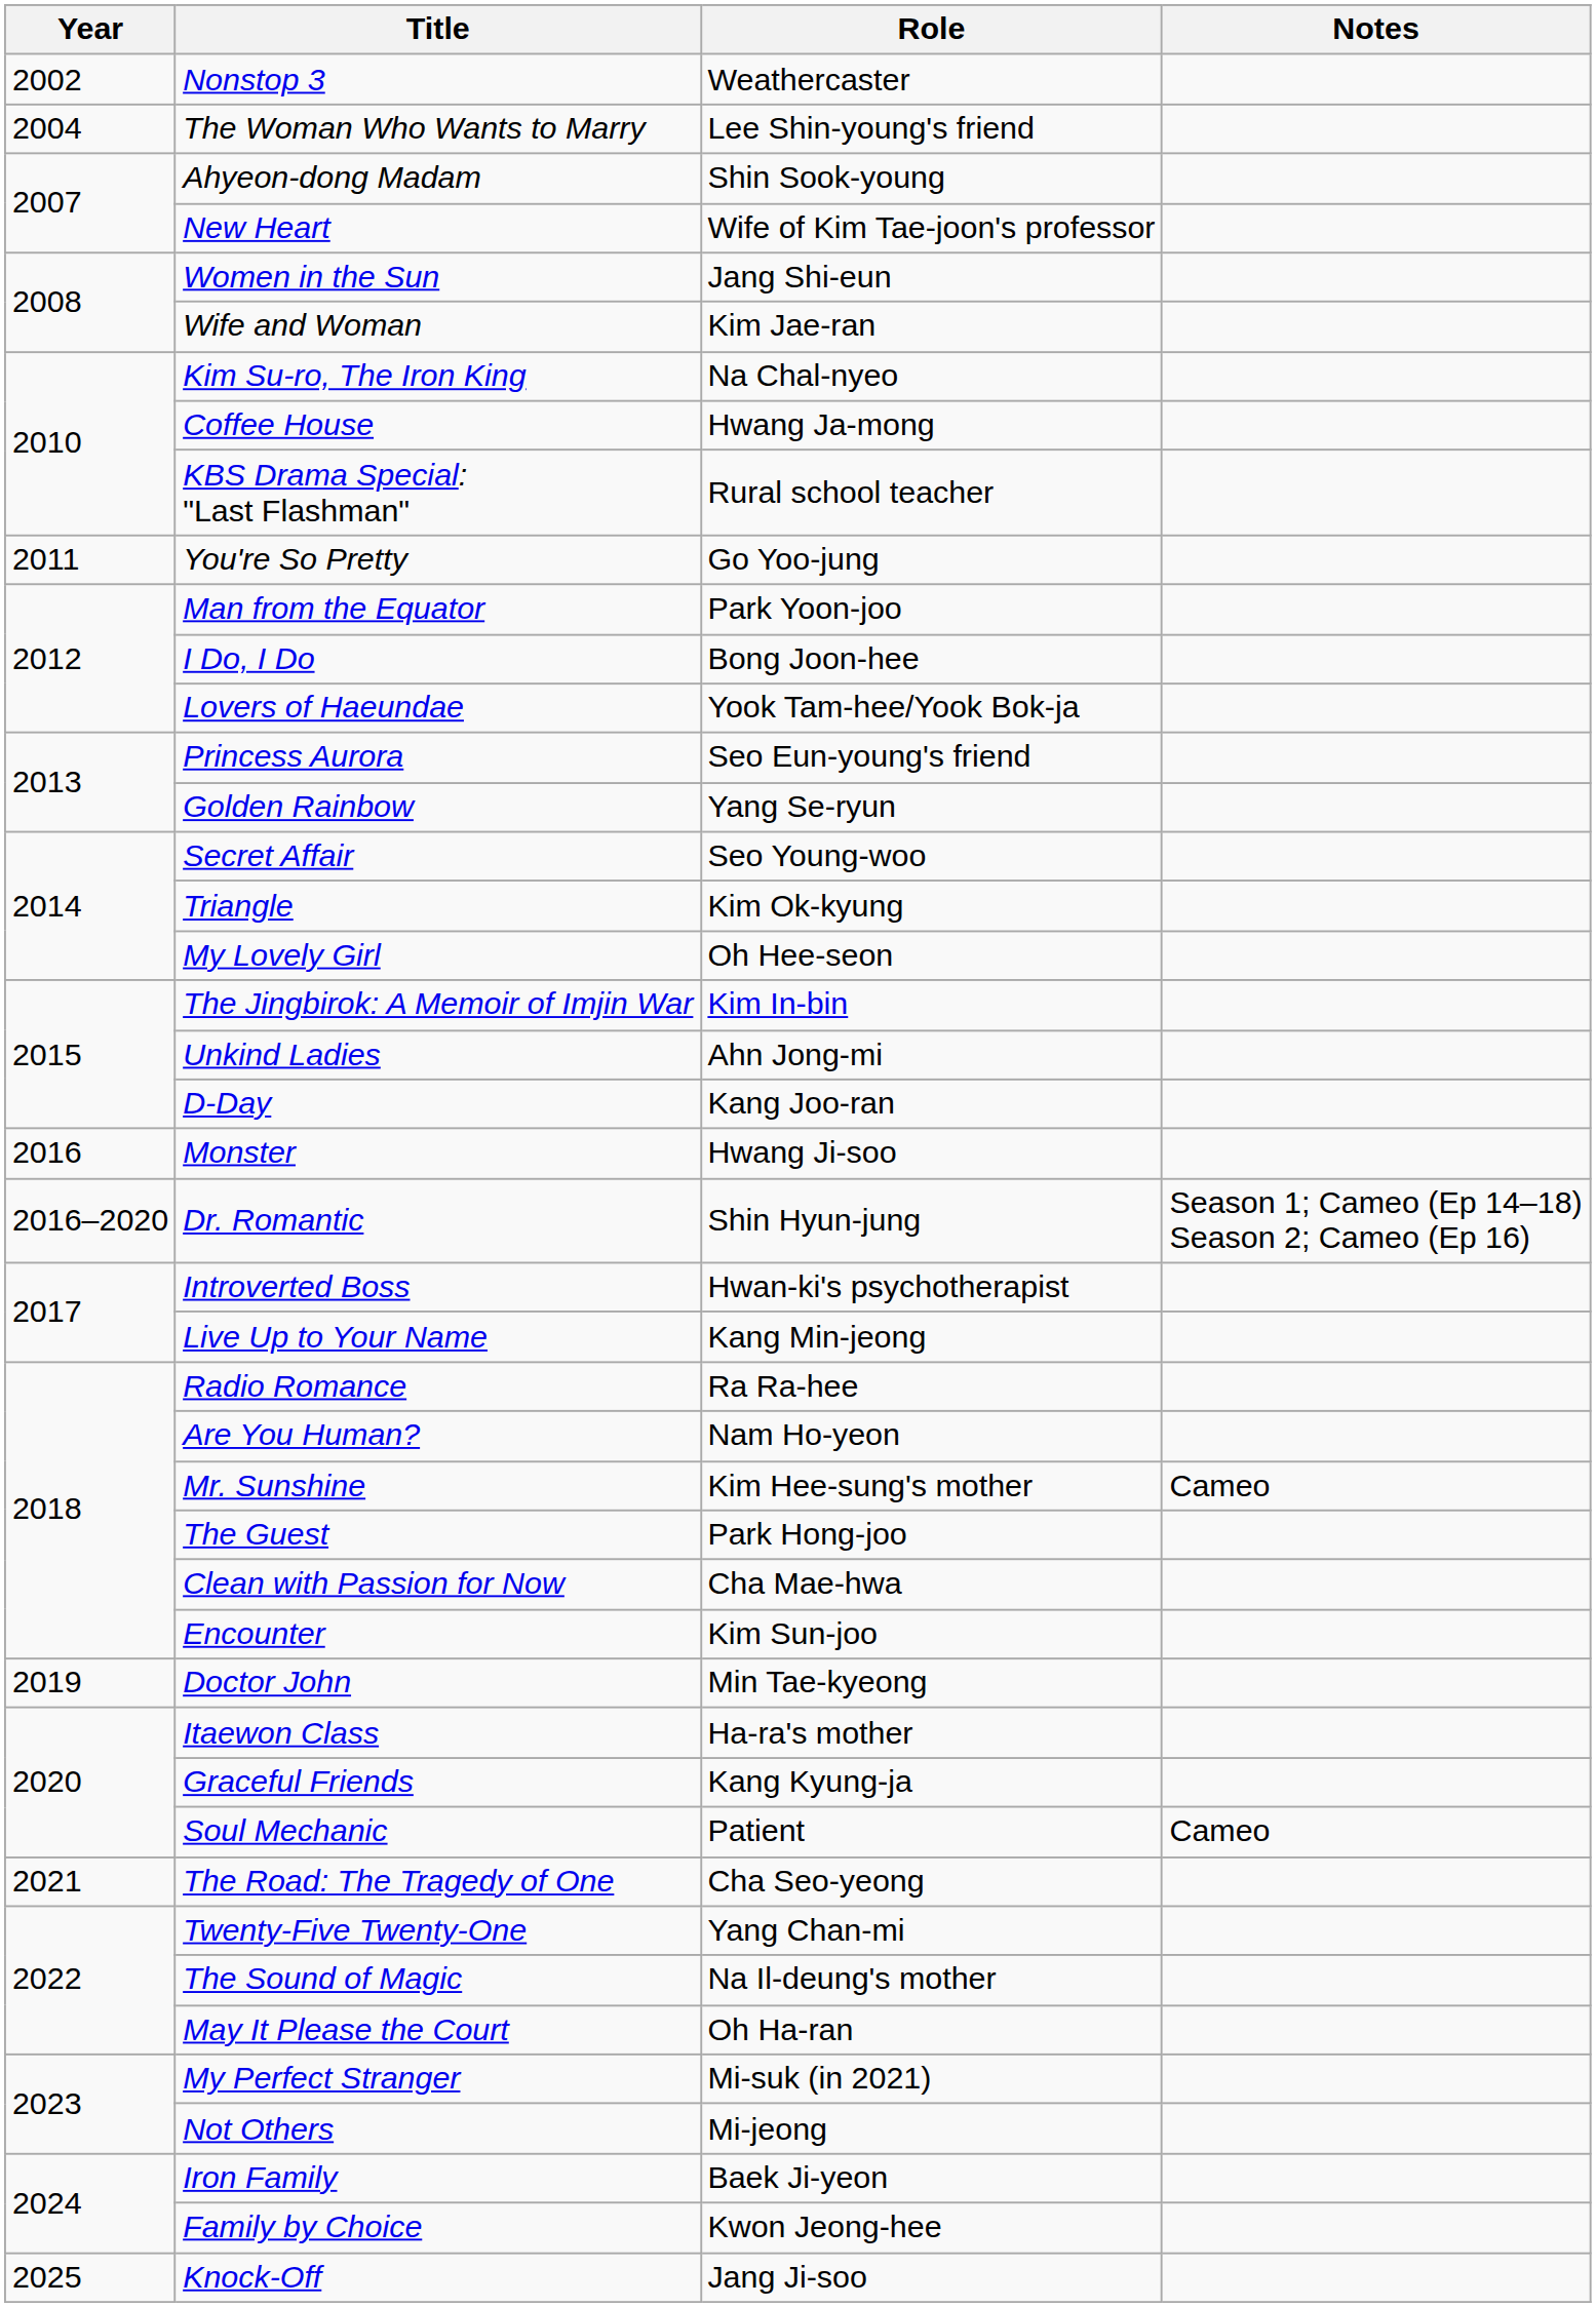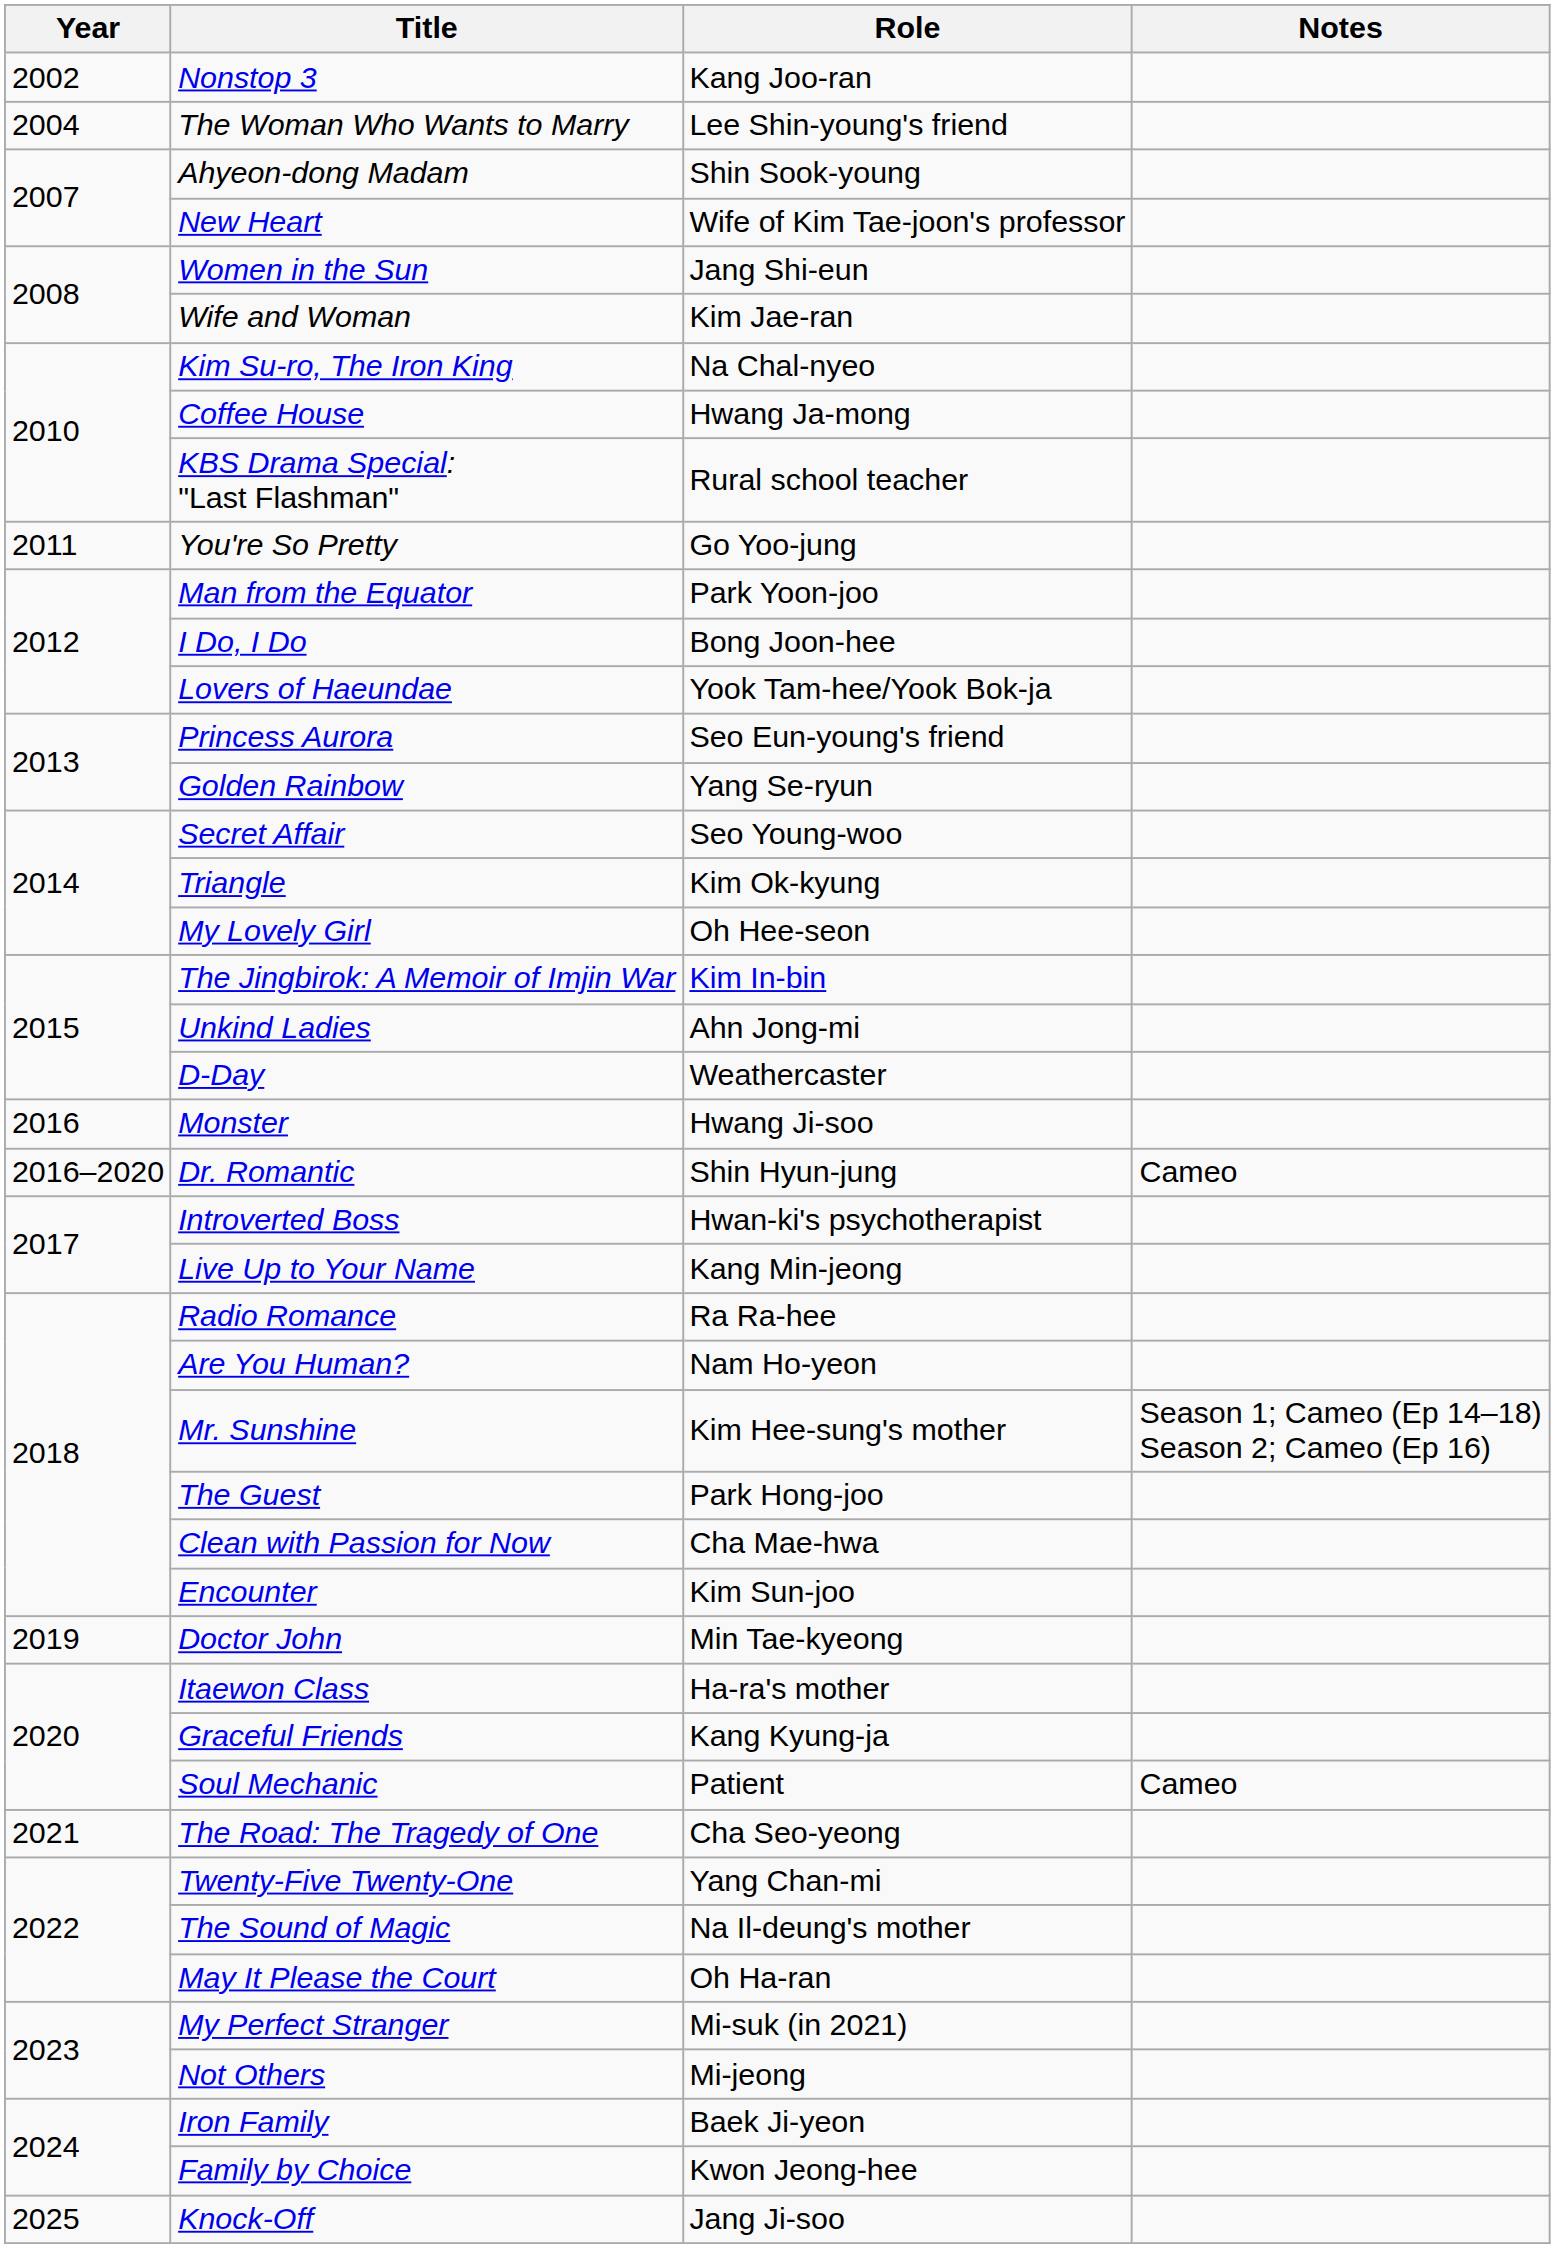Nonstop 3 | Role: Weathercaster -> Kang Joo-ran
D-Day | Role: Kang Joo-ran -> Weathercaster
Dr. Romantic | Notes: Season 1; Cameo (Ep 14–18) Season 2; Cameo (Ep 16) -> Cameo
Mr. Sunshine | Notes: Cameo -> Season 1; Cameo (Ep 14–18) Season 2; Cameo (Ep 16)
